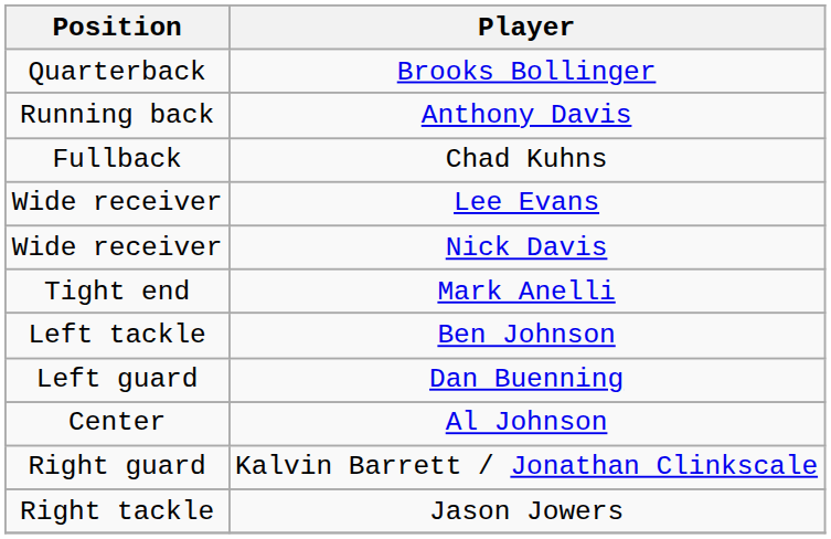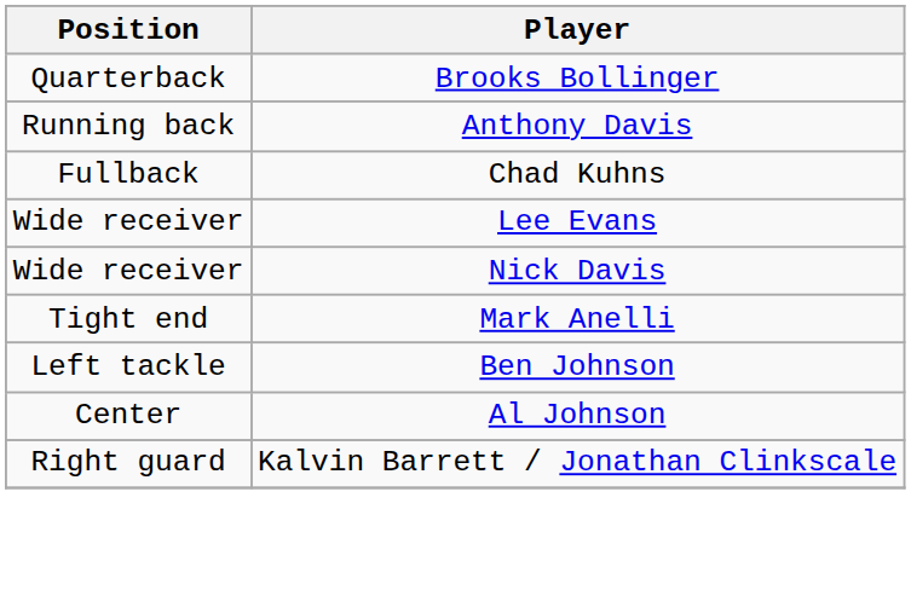- row: Left guard | Dan Buenning
- row: Right tackle | Jason Jowers
